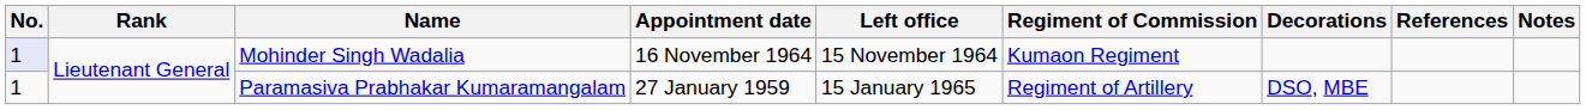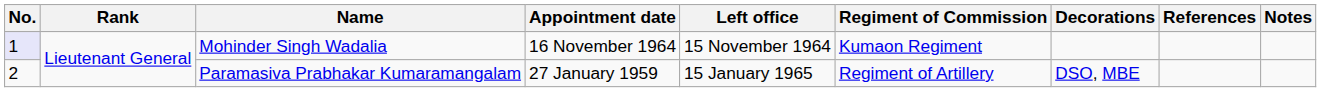Paramasiva Prabhakar Kumaramangalam | No.: 1 -> 2
